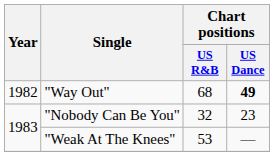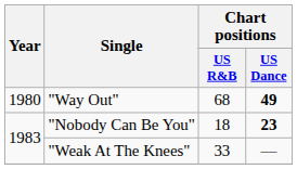"Way Out" | Year: 1982 -> 1980
"Nobody Can Be You" | Chart positions / US R&B: 32 -> 18
"Nobody Can Be You" | Chart positions / US Dance: normal -> bold
"Weak At The Knees" | Chart positions / US R&B: 53 -> 33
